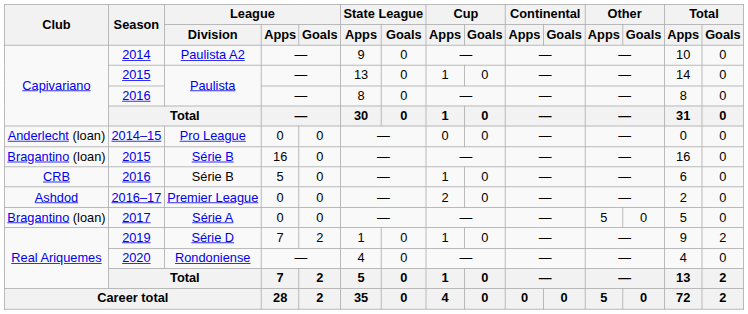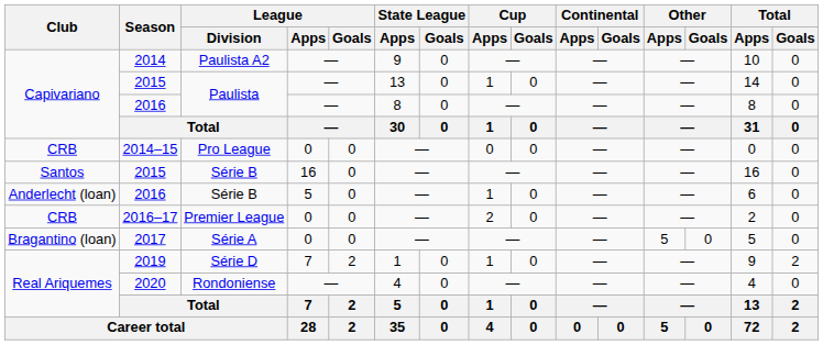2014–15 | Club: Anderlecht (loan) -> CRB
2015 / Série B | Club: Bragantino (loan) -> Santos
2016 / Série B | Club: CRB -> Anderlecht (loan)
2016–17 | Club: Ashdod -> CRB
